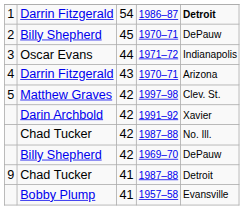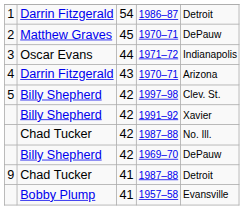1986–87 | column 5: bold -> normal
2 / 1970–71 | column 2: Billy Shepherd -> Matthew Graves
1997–98 | column 2: Matthew Graves -> Billy Shepherd
1991–92 | column 2: Darin Archbold -> Billy Shepherd
